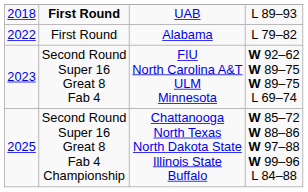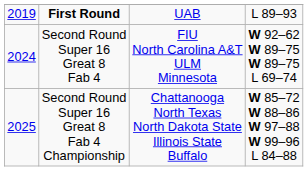UAB | column 1: 2018 -> 2019
- row: 2022 | First Round | Alabama | L 79–82
FIU North Carolina A&T ULM Minnesota | column 1: 2023 -> 2024
